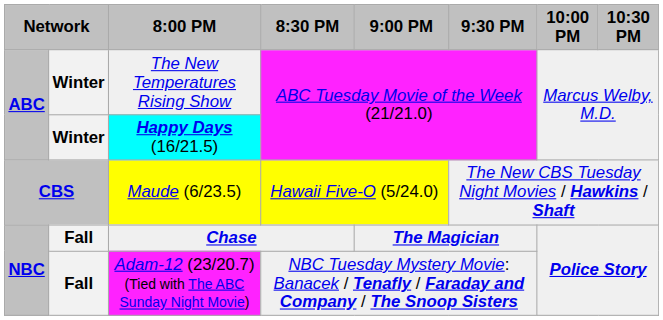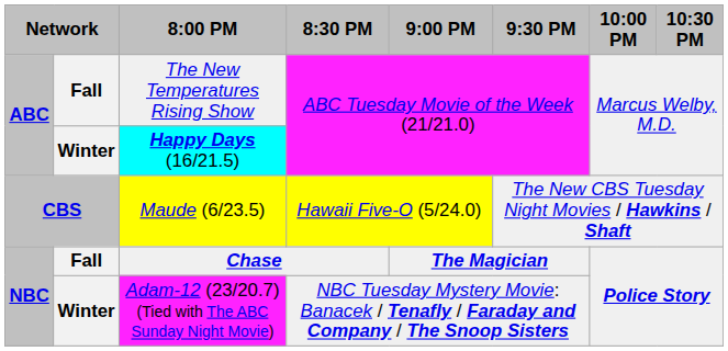The New Temperatures Rising Show | column 2: Winter -> Fall
Adam-12 (23/20.7) (Tied with The ABC Sunday Night Movie) | column 2: Fall -> Winter
